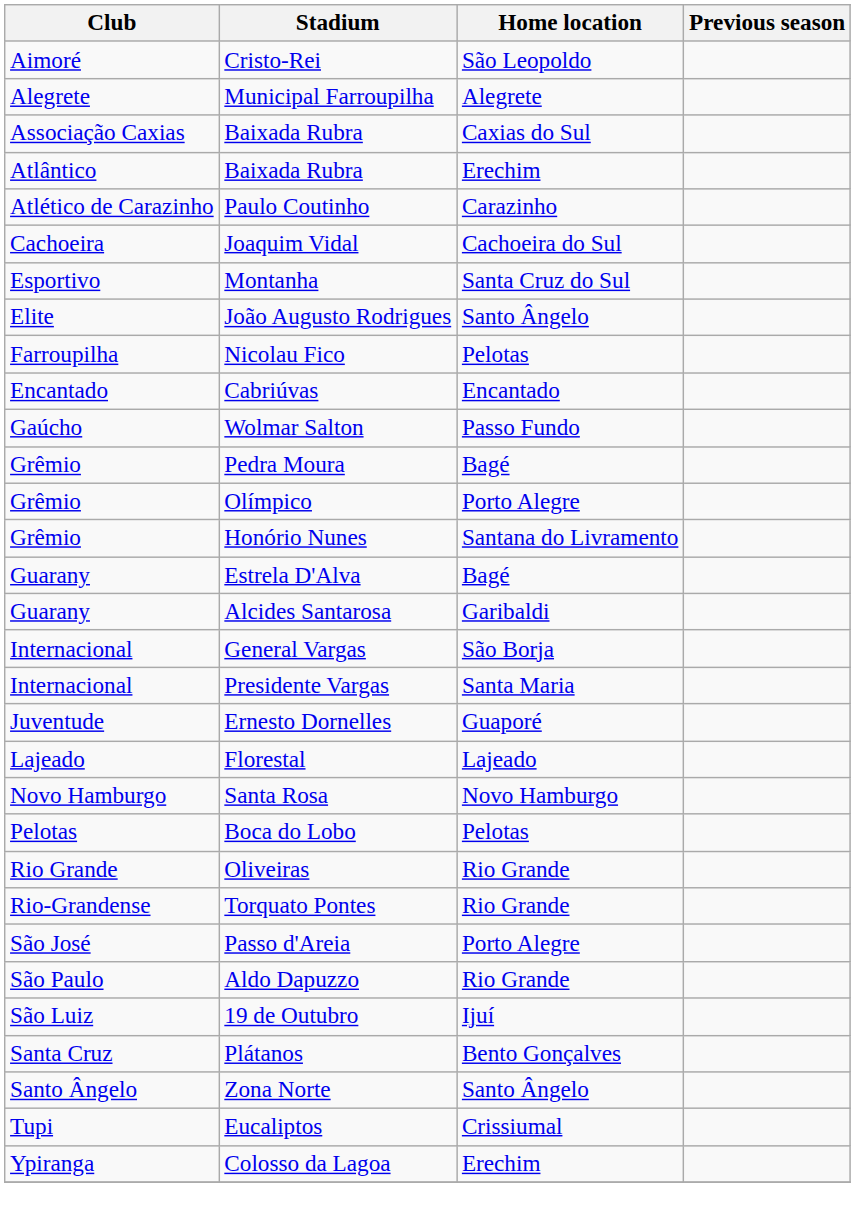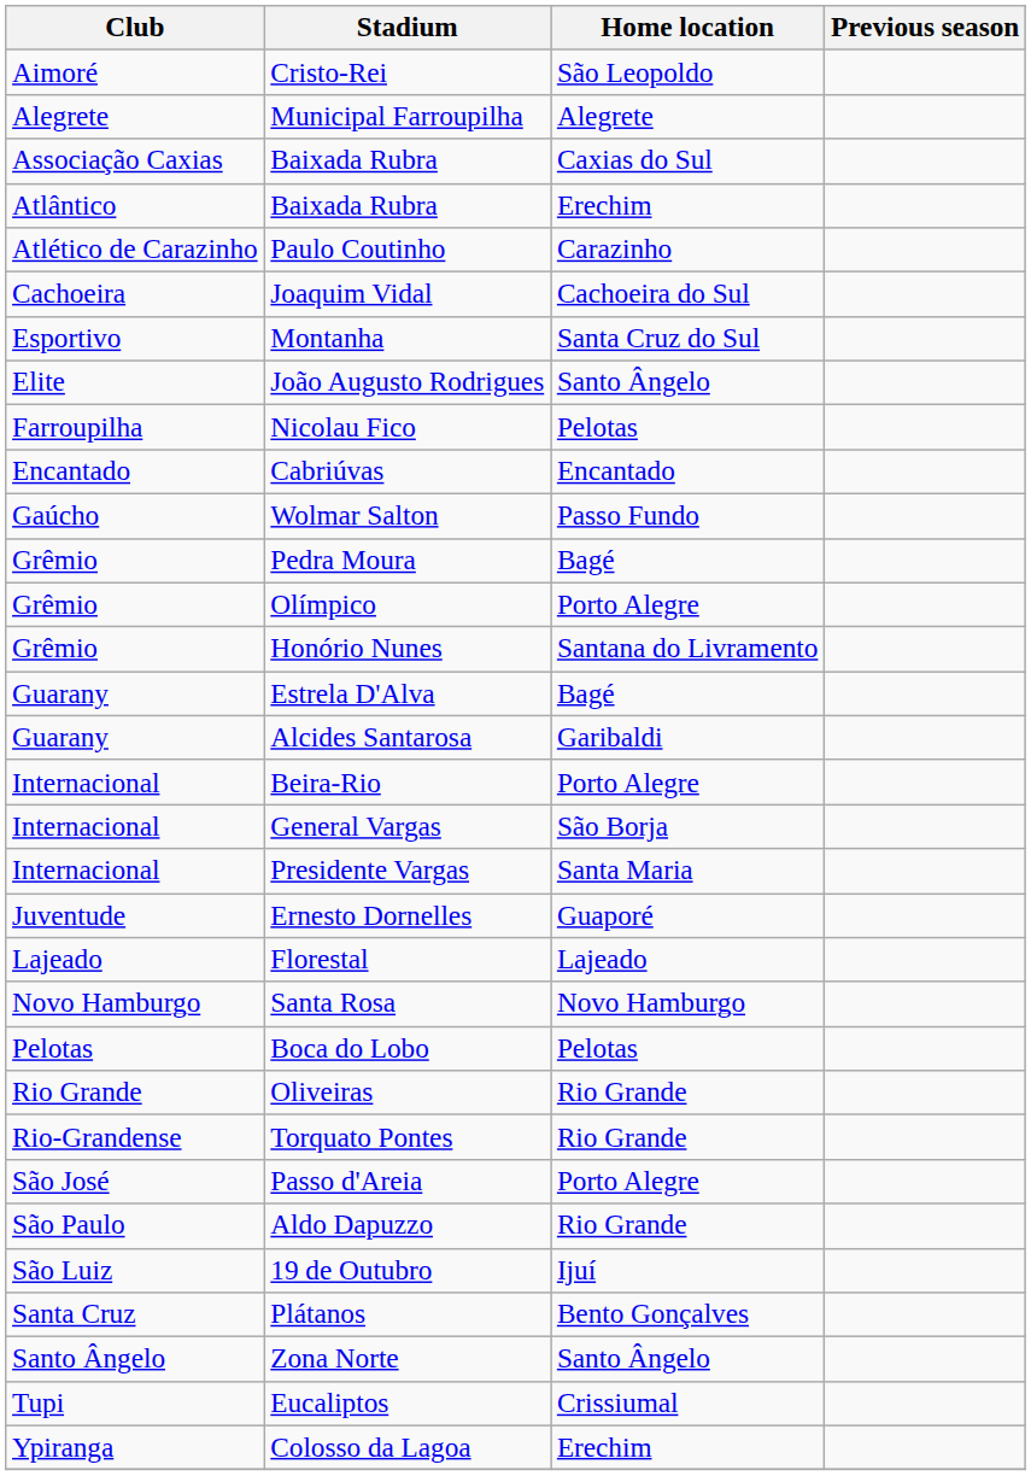+ row: Internacional | Beira-Rio | Porto Alegre
